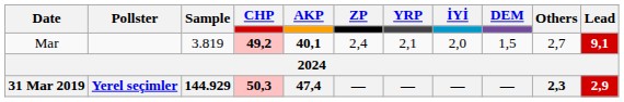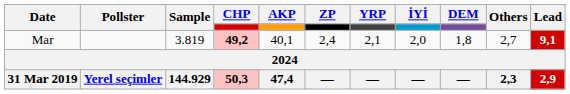Mar | AKP: bold -> normal
Mar | DEM: 1,5 -> 1,8
